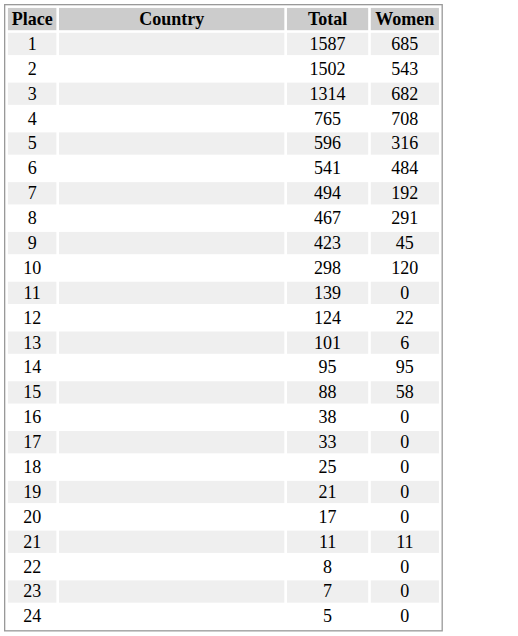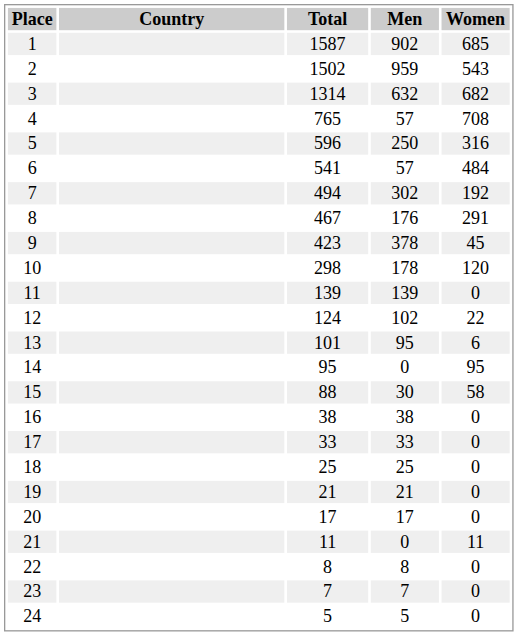+ column: Men | 902 | 959 | 632 | 57 | 250 | 57 | 302 | 176 | 378 | 178 | 139 | 102 | 95 | 0 | 30 | 38 | 33 | 25 | 21 | 17 | 0 | 8 | 7 | 5
